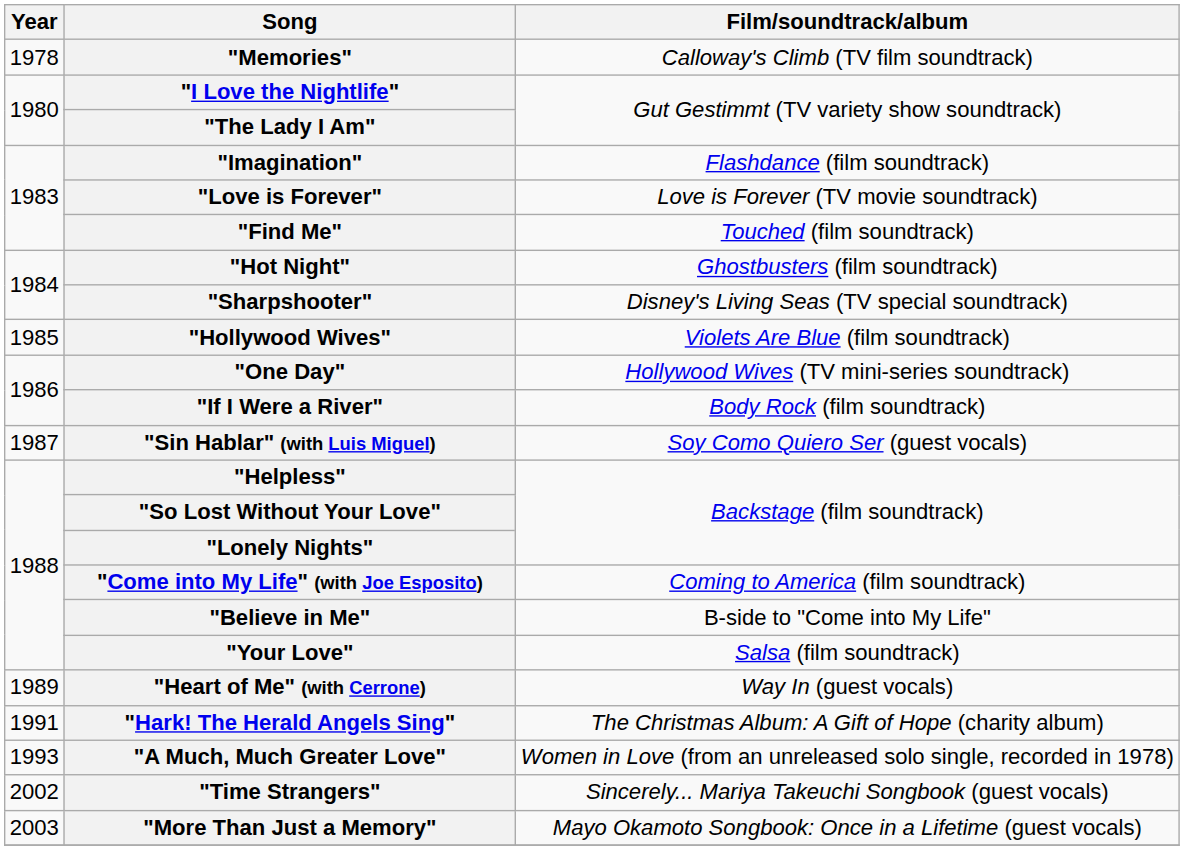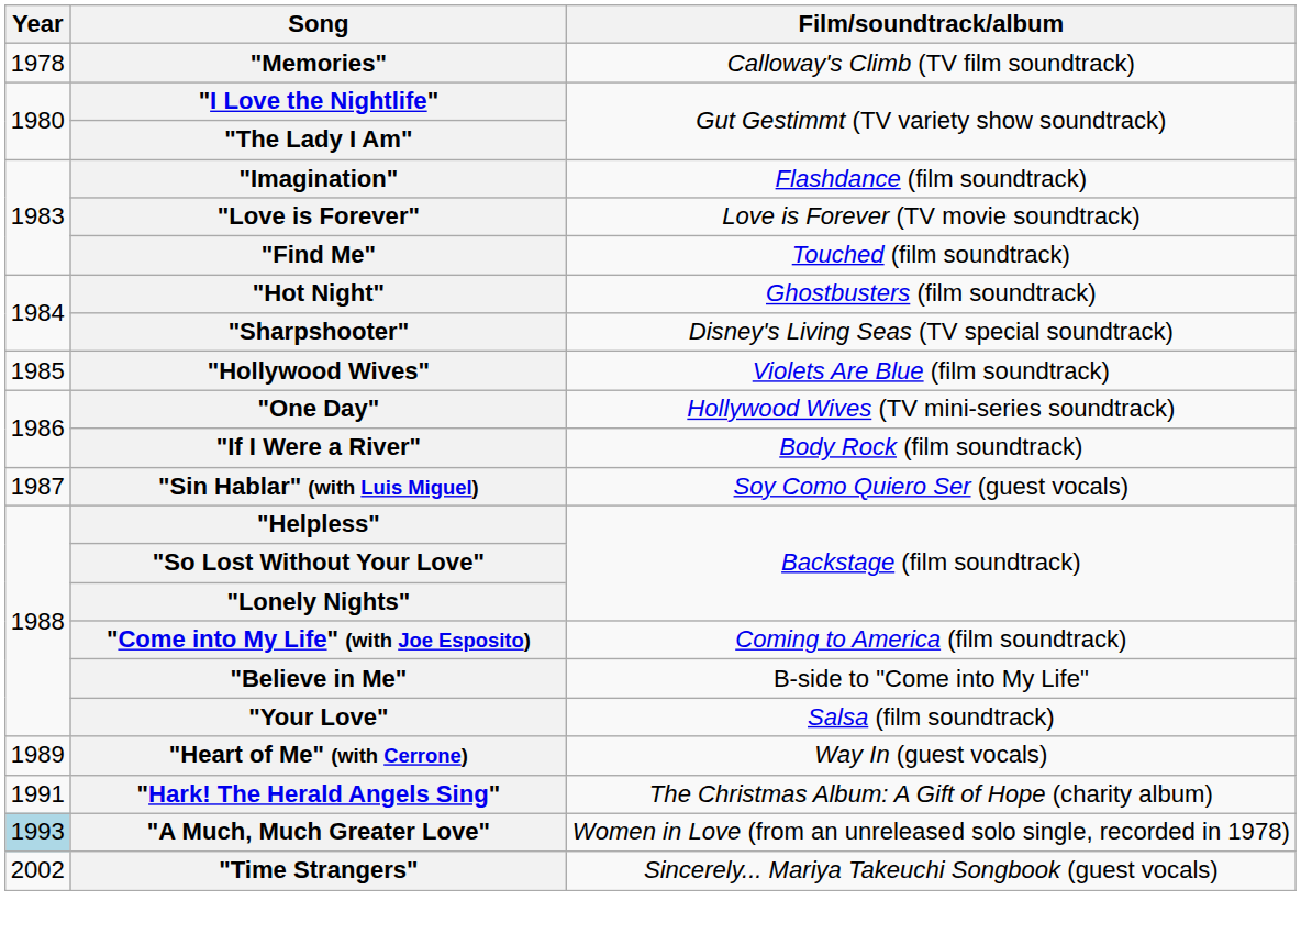"A Much, Much Greater Love" | Year: no background -> lightblue background
- row: 2003 | "More Than Just a Memory" | Mayo Okamoto Songbook: Once in a Lifetime (guest vocals)
